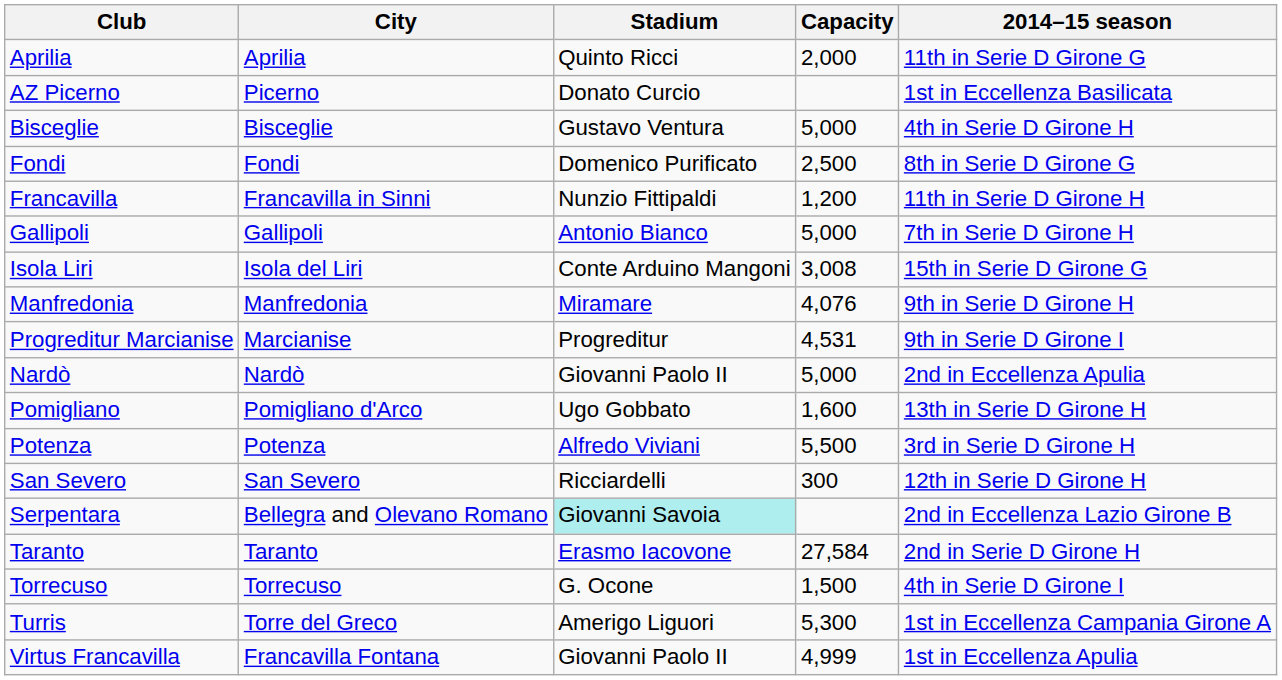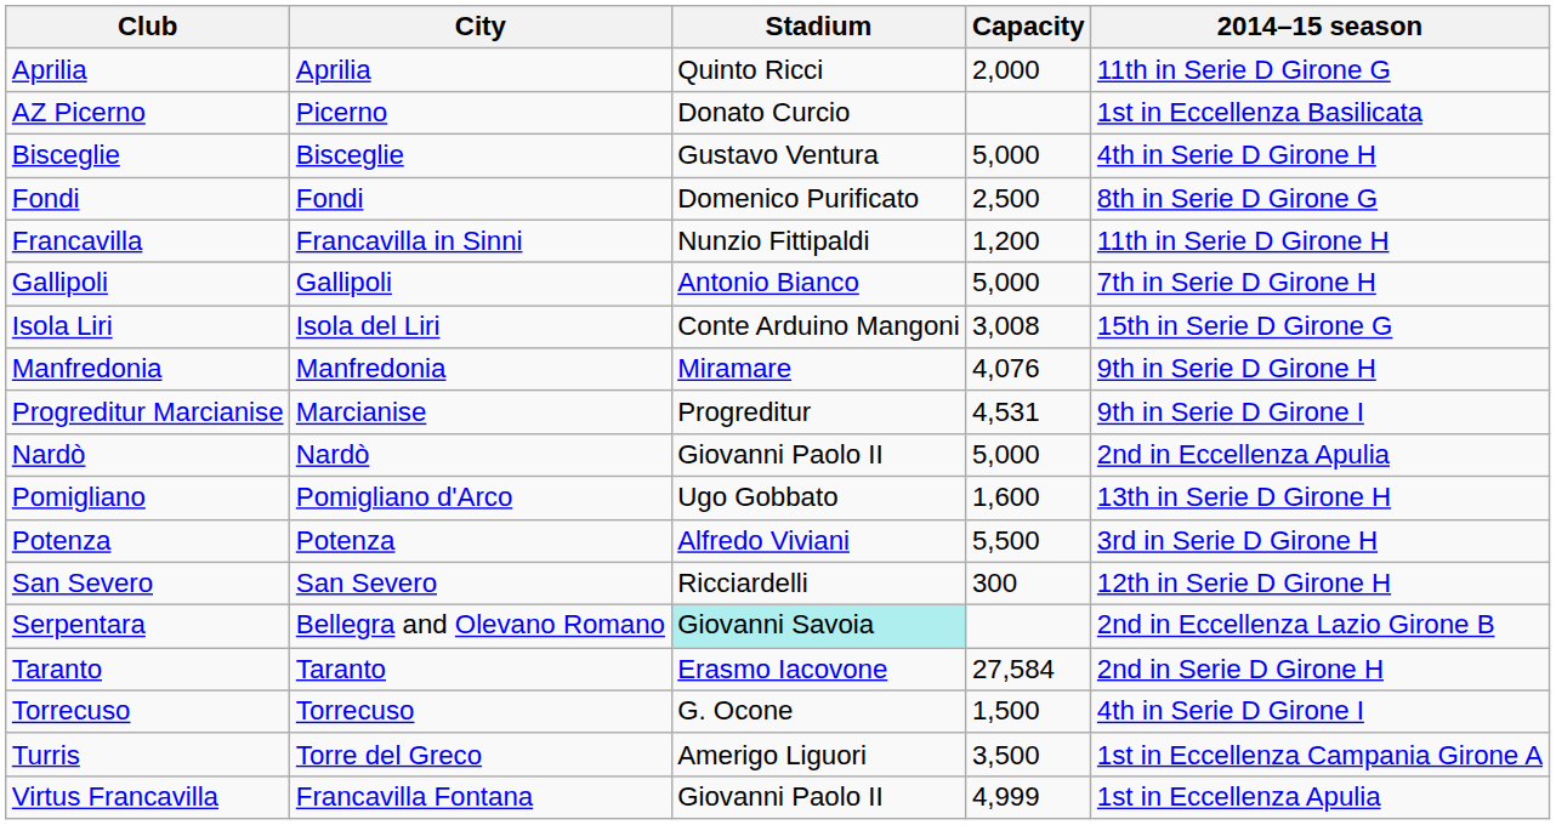Turris | Capacity: 5,300 -> 3,500
